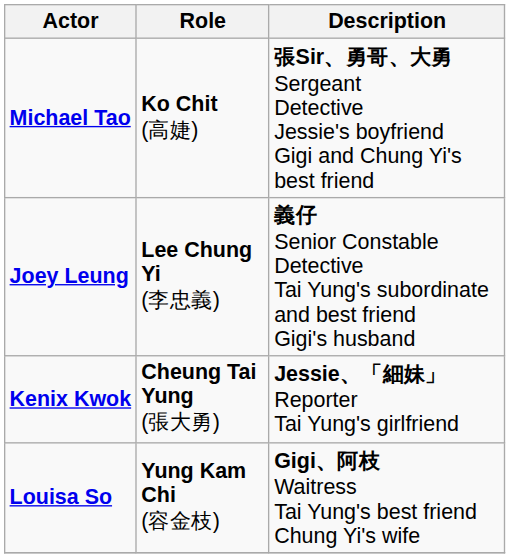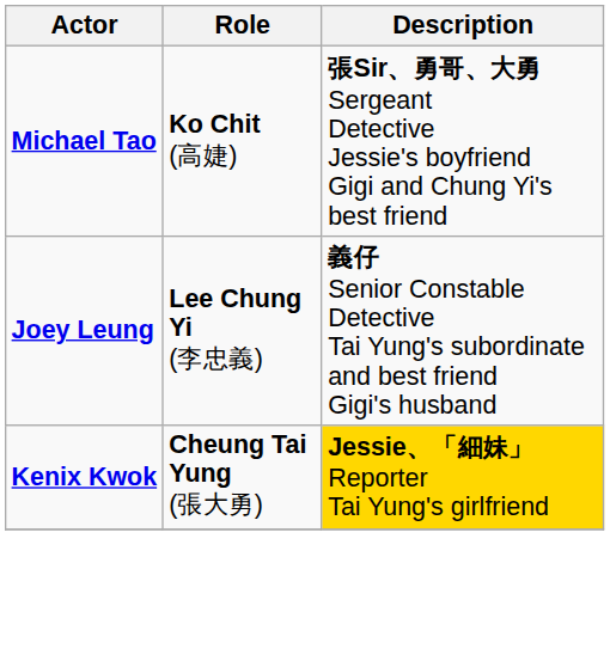Kenix Kwok | Description: no background -> gold background
- row: Louisa So | Yung Kam Chi (容金枝) | Gigi、阿枝 Waitress Tai Yung's best friend Chung Yi's wife
